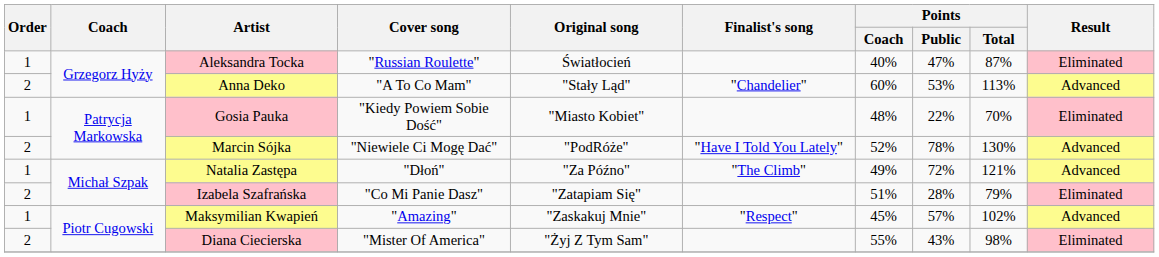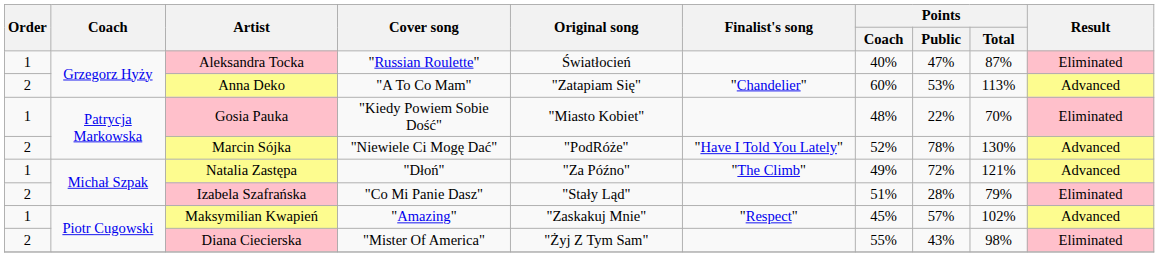Anna Deko | Original song: "Stały Ląd" -> "Zatapiam Się"
Izabela Szafrańska | Original song: "Zatapiam Się" -> "Stały Ląd"
